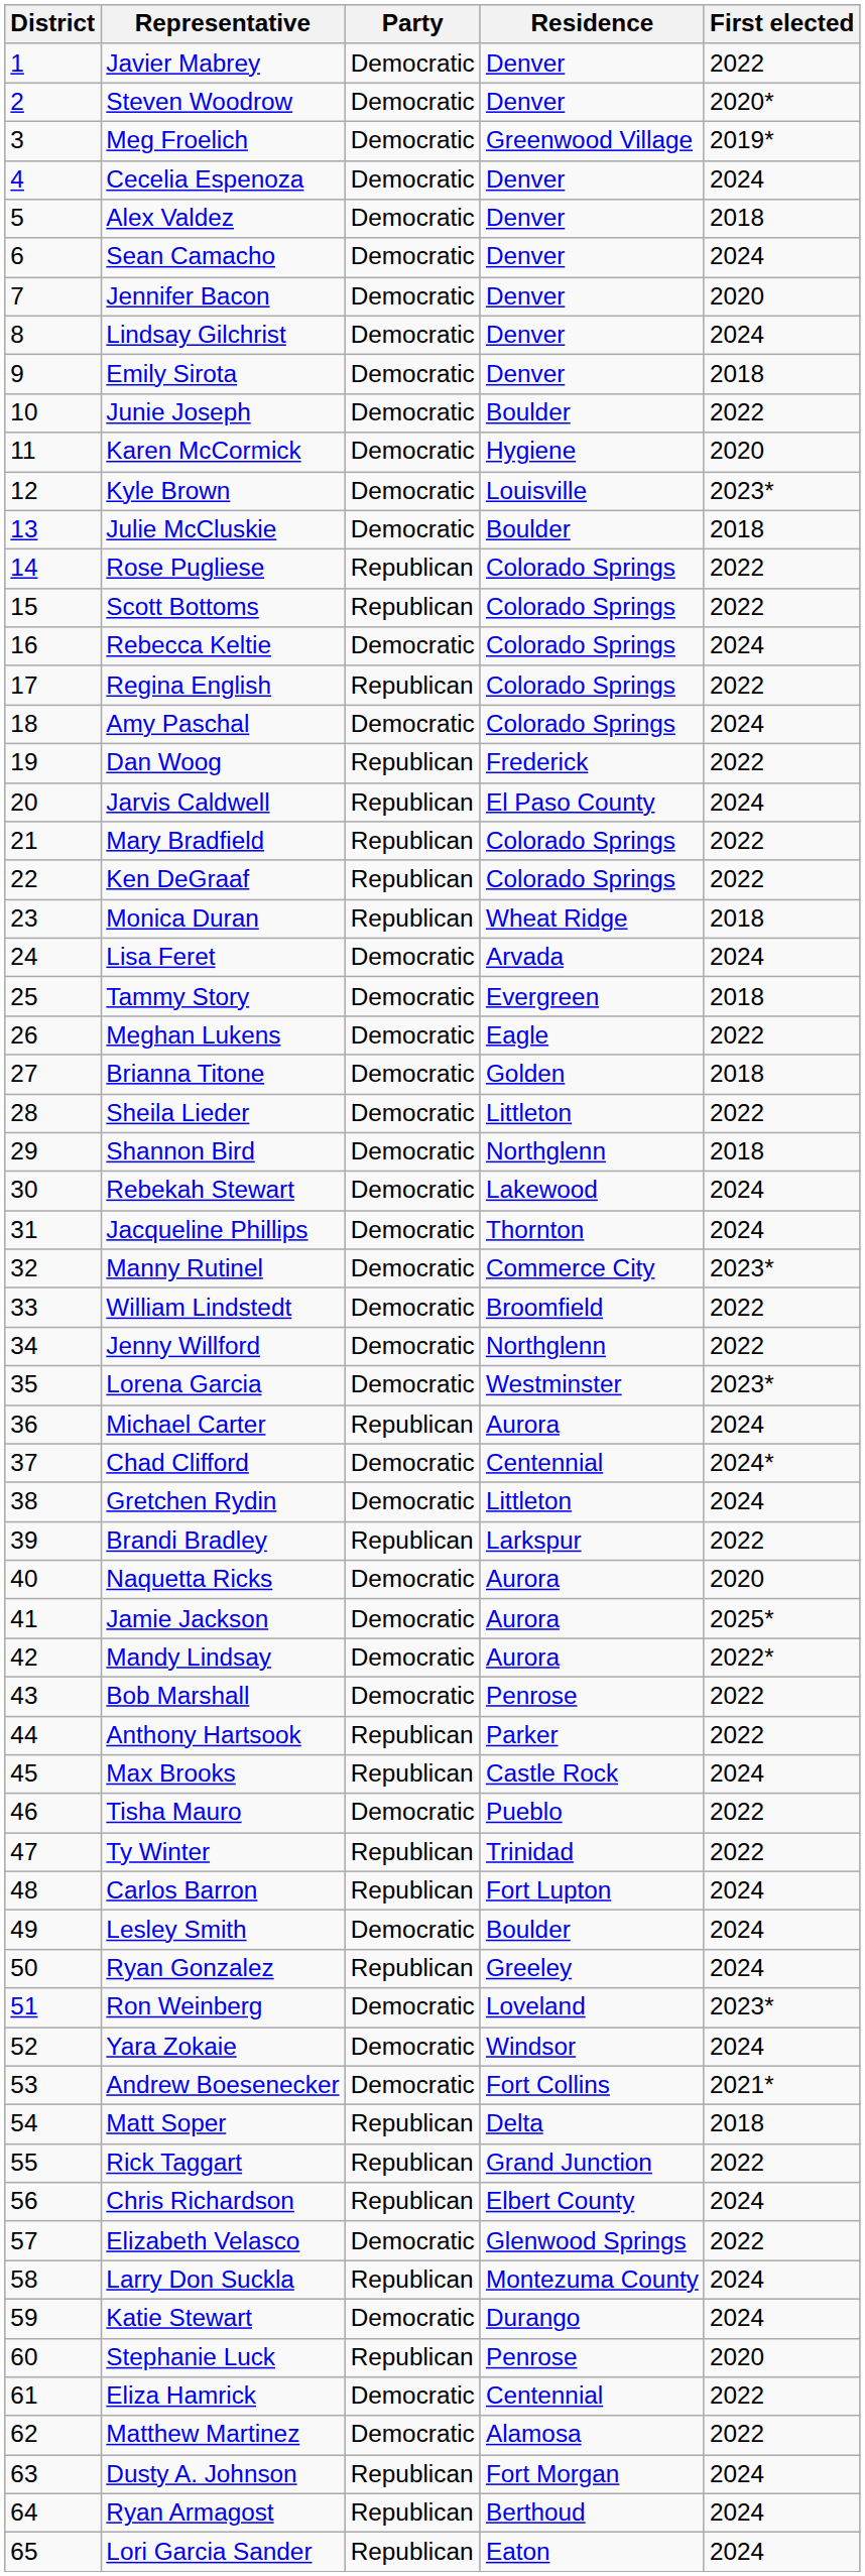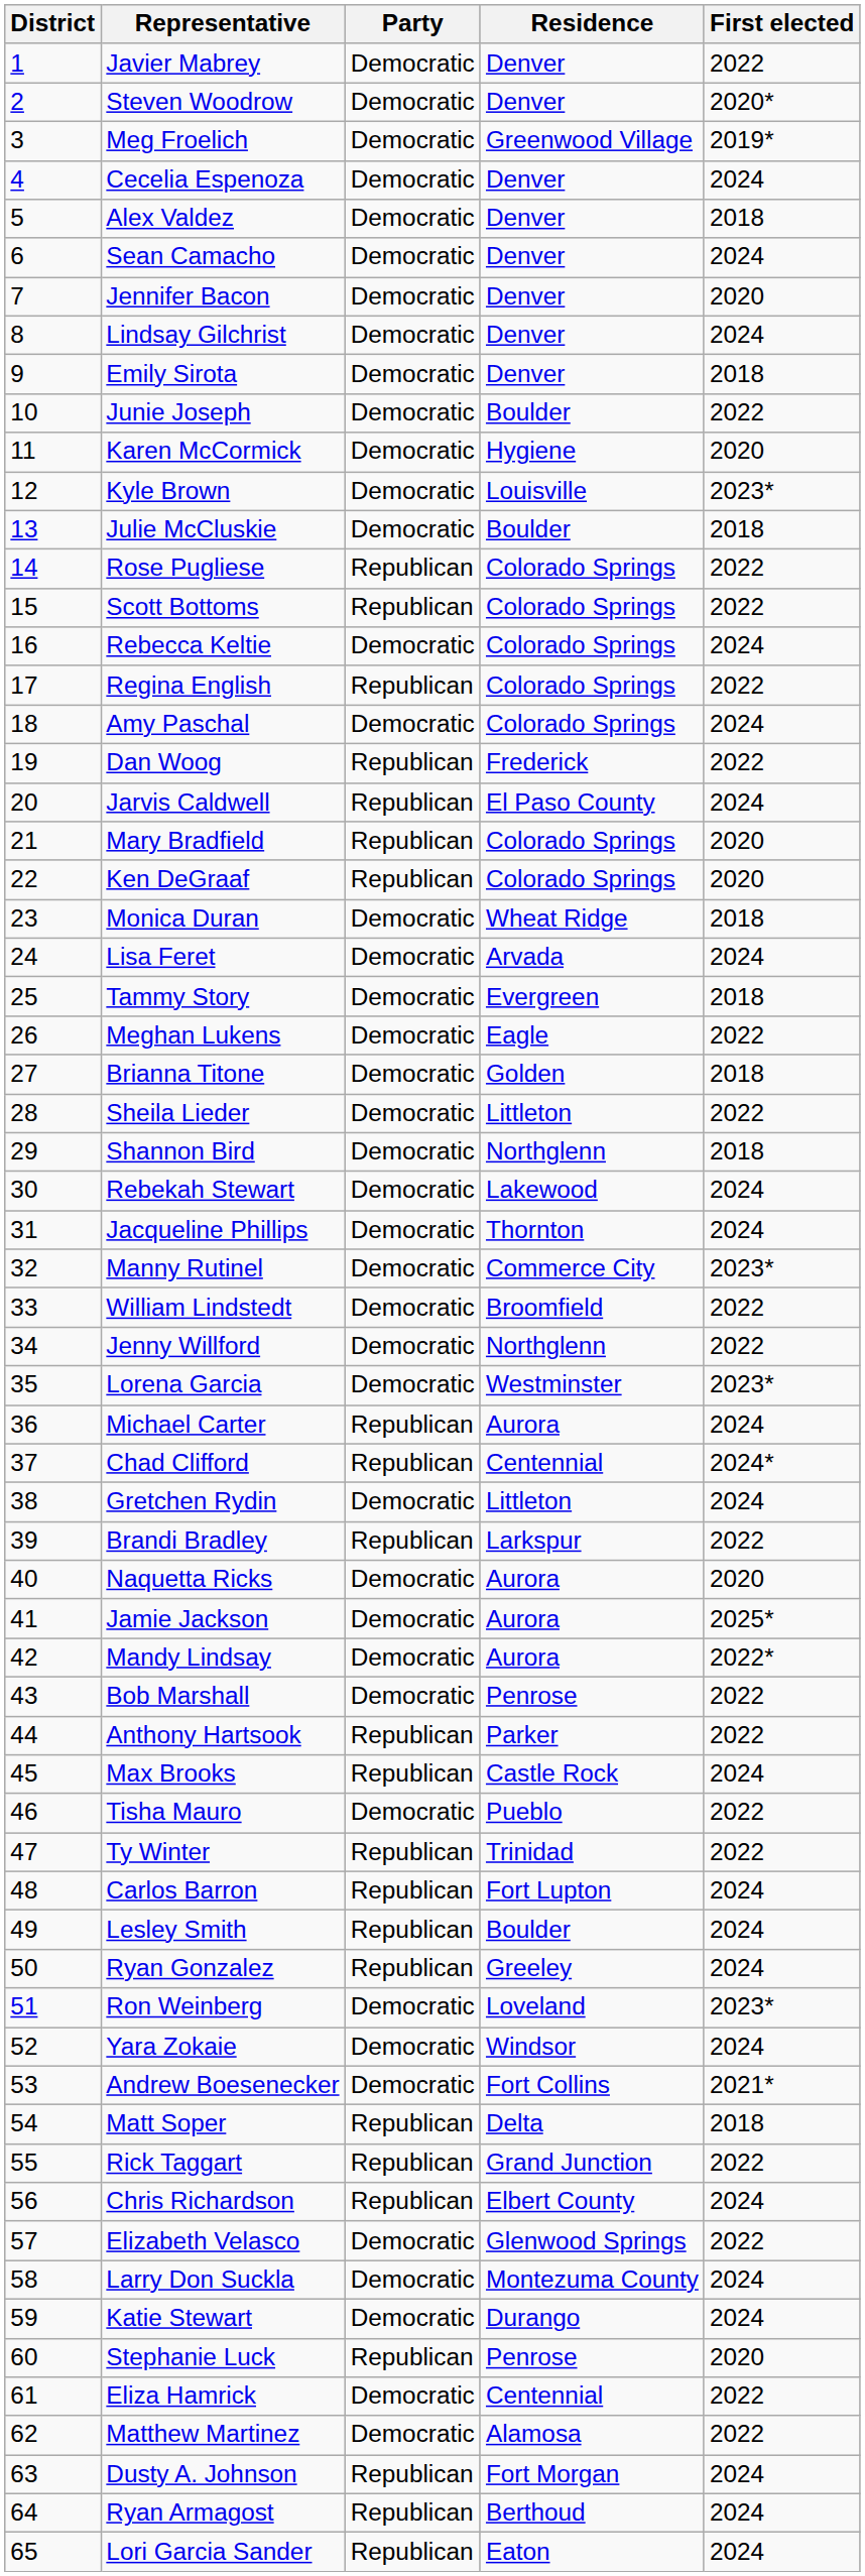Mary Bradfield | First elected: 2022 -> 2020
Ken DeGraaf | First elected: 2022 -> 2020
Monica Duran | Party: Republican -> Democratic
Chad Clifford | Party: Democratic -> Republican
Lesley Smith | Party: Democratic -> Republican
Larry Don Suckla | Party: Republican -> Democratic
